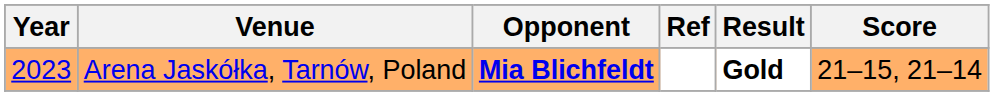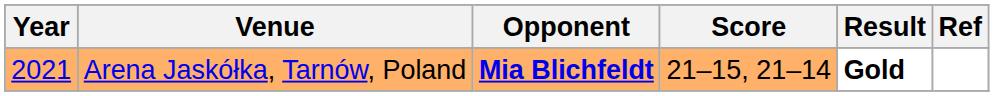columns swapped: Score <-> Ref
Arena Jaskółka, Tarnów, Poland | Year: 2023 -> 2021
